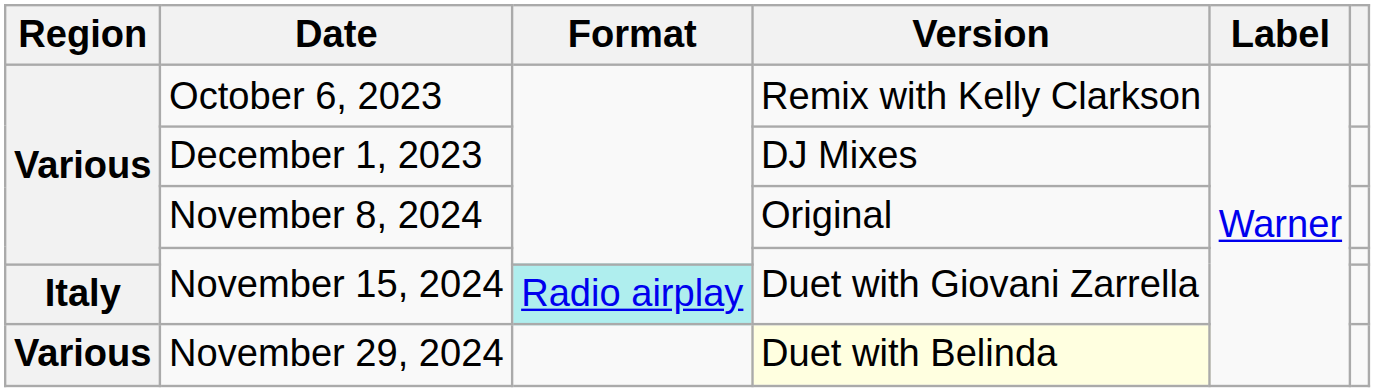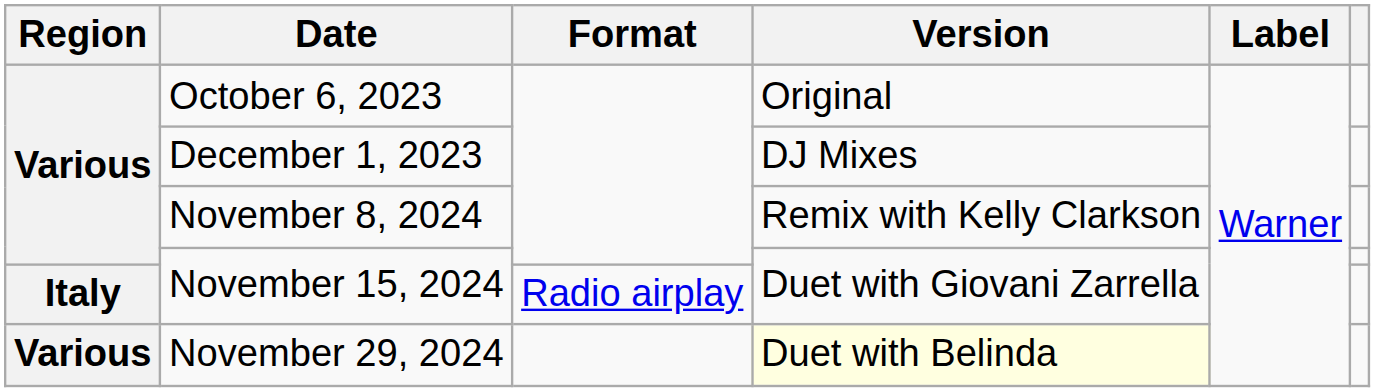October 6, 2023 | Version: Remix with Kelly Clarkson -> Original
November 8, 2024 | Version: Original -> Remix with Kelly Clarkson
Italy / November 15, 2024 | Format: paleturquoise background -> no background
